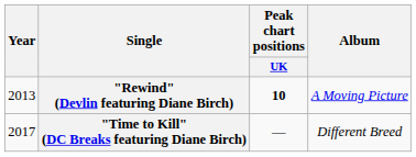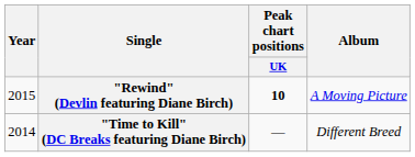"Rewind" (Devlin featuring Diane Birch) | Year: 2013 -> 2015
"Time to Kill" (DC Breaks featuring Diane Birch) | Year: 2017 -> 2014
